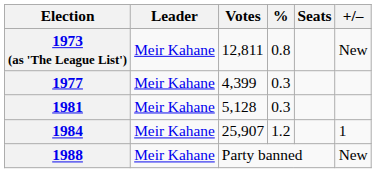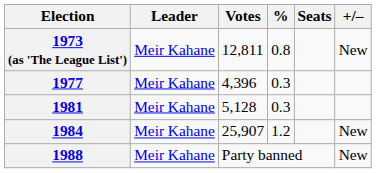1977 | Votes: 4,399 -> 4,396
1984 | +/–: 1 -> New
